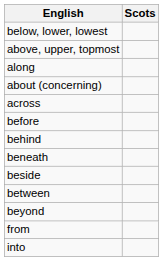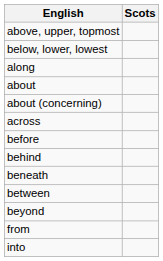rows swapped: above, upper, topmost <-> below, lower, lowest
+ row: about
- row: beside
